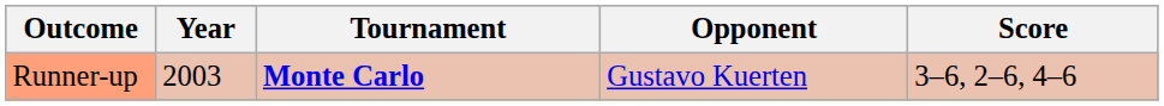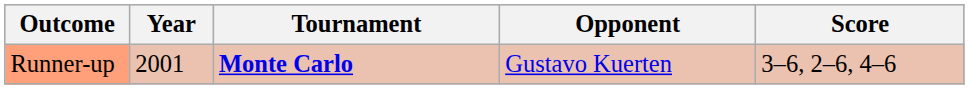Runner-up | Year: 2003 -> 2001
